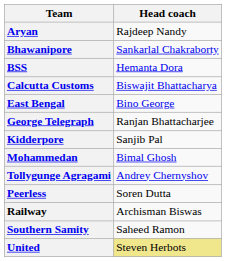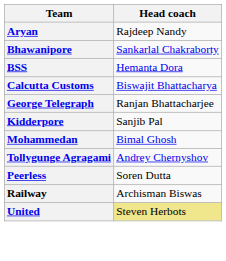- row: East Bengal | Bino George
- row: Southern Samity | Saheed Ramon
